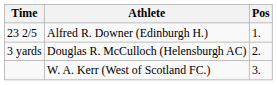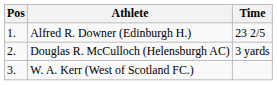columns swapped: Pos <-> Time
